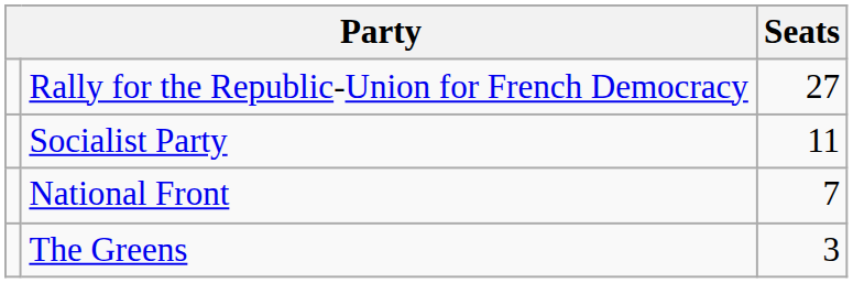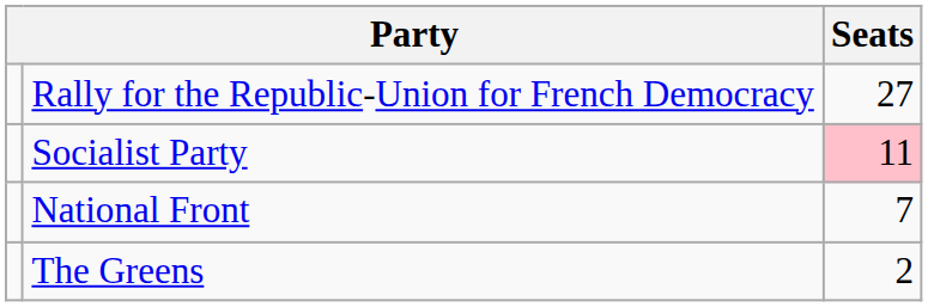Socialist Party | Seats: no background -> pink background
The Greens | Seats: 3 -> 2
